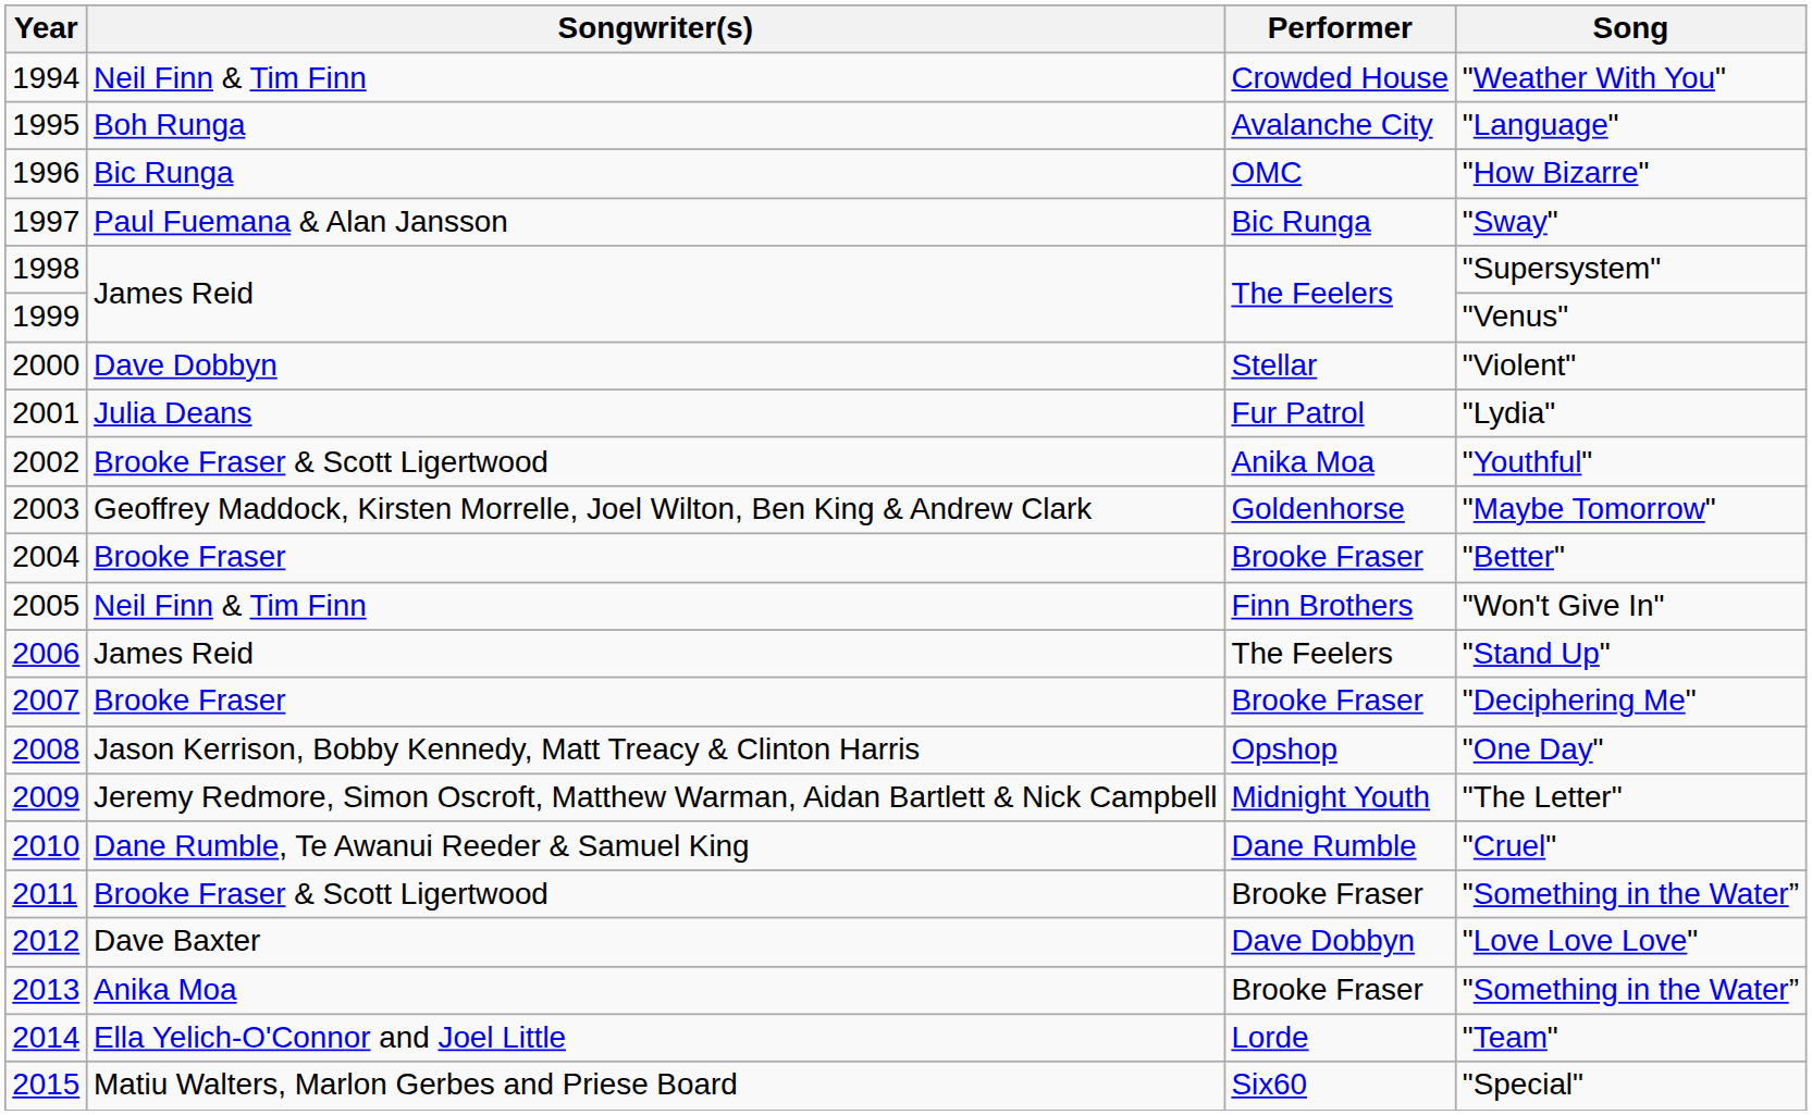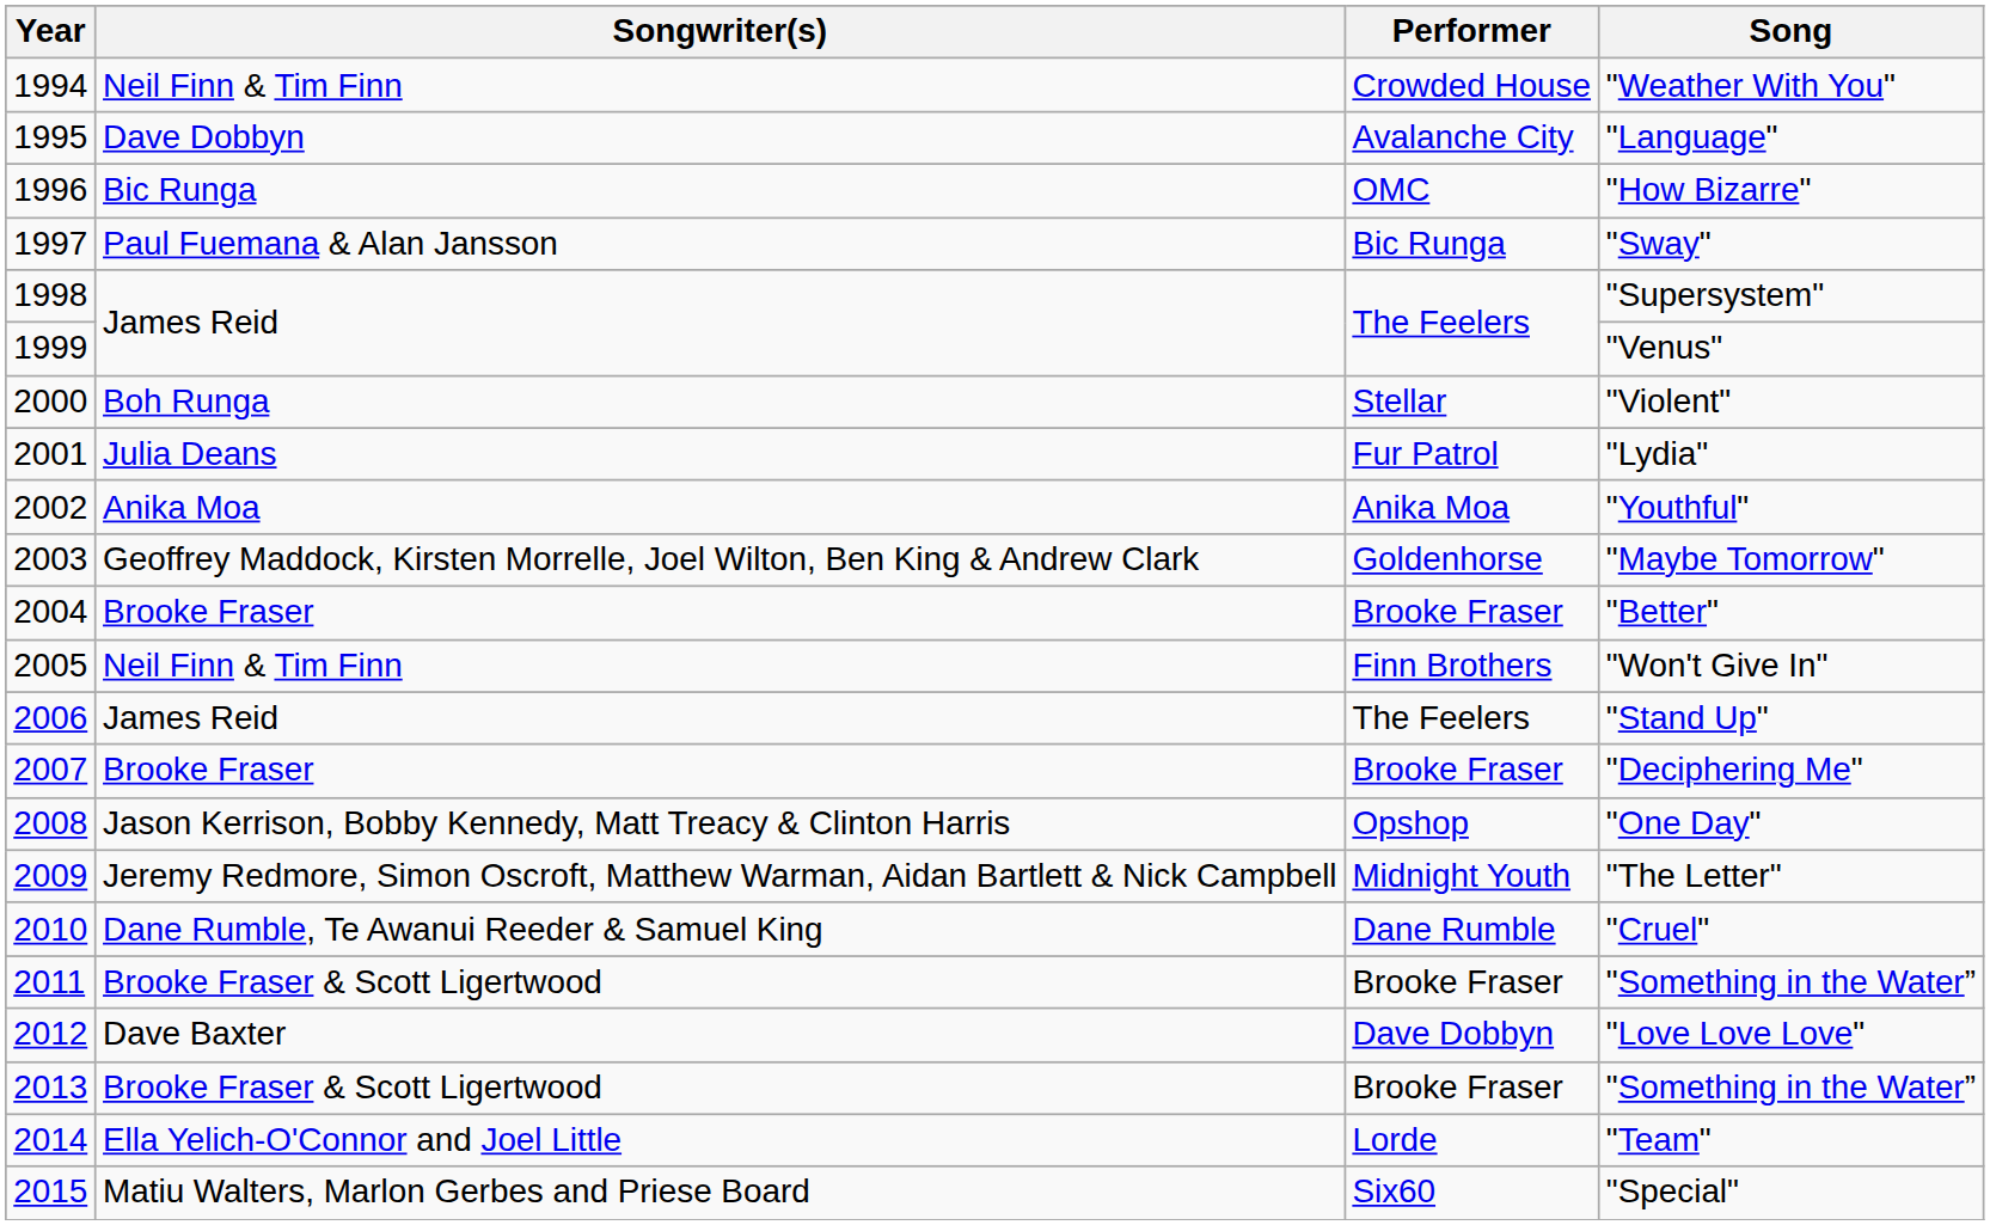"Language" | Songwriter(s): Boh Runga -> Dave Dobbyn
"Violent" | Songwriter(s): Dave Dobbyn -> Boh Runga
"Youthful" | Songwriter(s): Brooke Fraser & Scott Ligertwood -> Anika Moa
2013 / "Something in the Water” | Songwriter(s): Anika Moa -> Brooke Fraser & Scott Ligertwood
